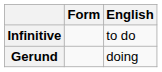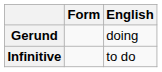rows swapped: Infinitive <-> Gerund
